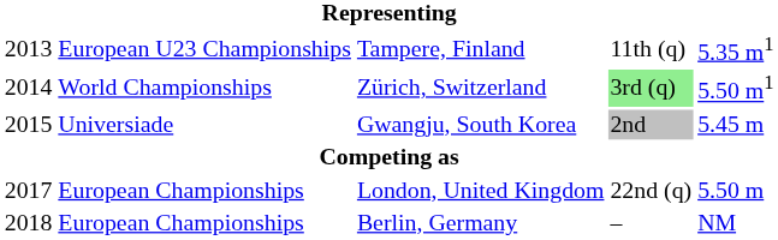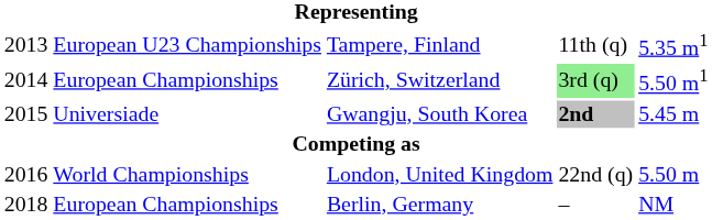Zürich, Switzerland | column 2: World Championships -> European Championships
Gwangju, South Korea | column 4: normal -> bold
London, United Kingdom | column 1: 2017 -> 2016
London, United Kingdom | column 2: European Championships -> World Championships
